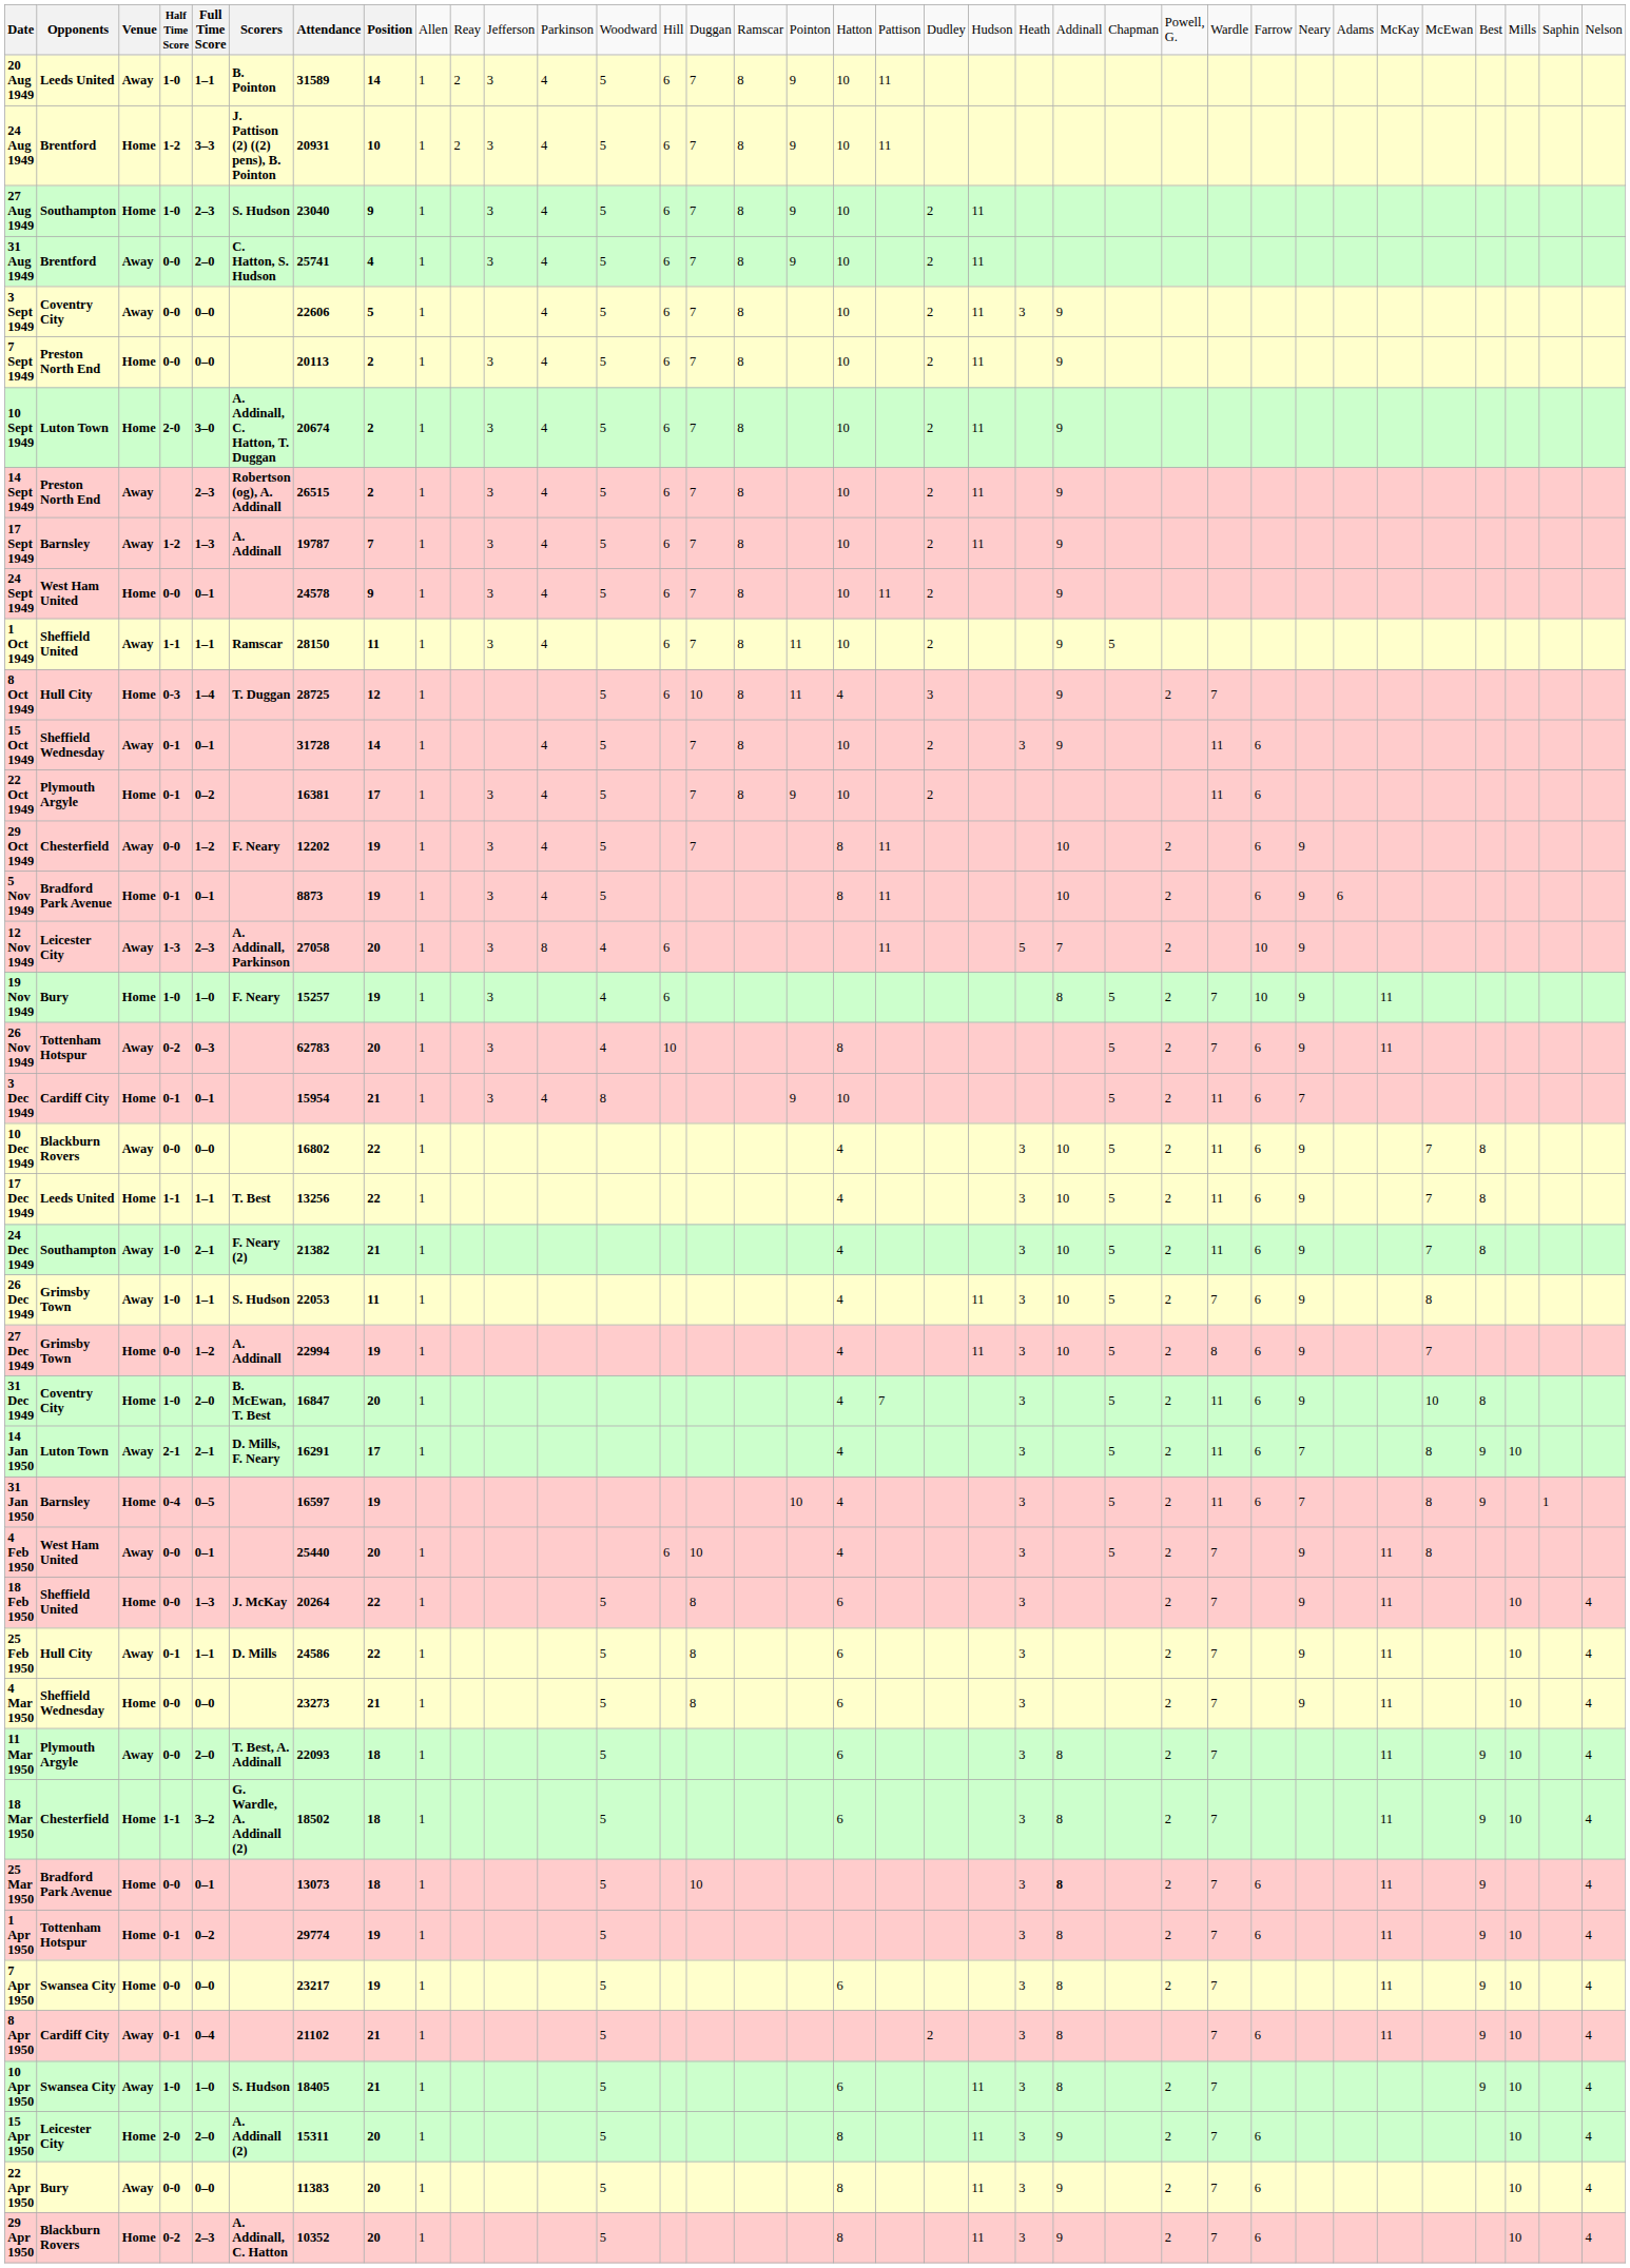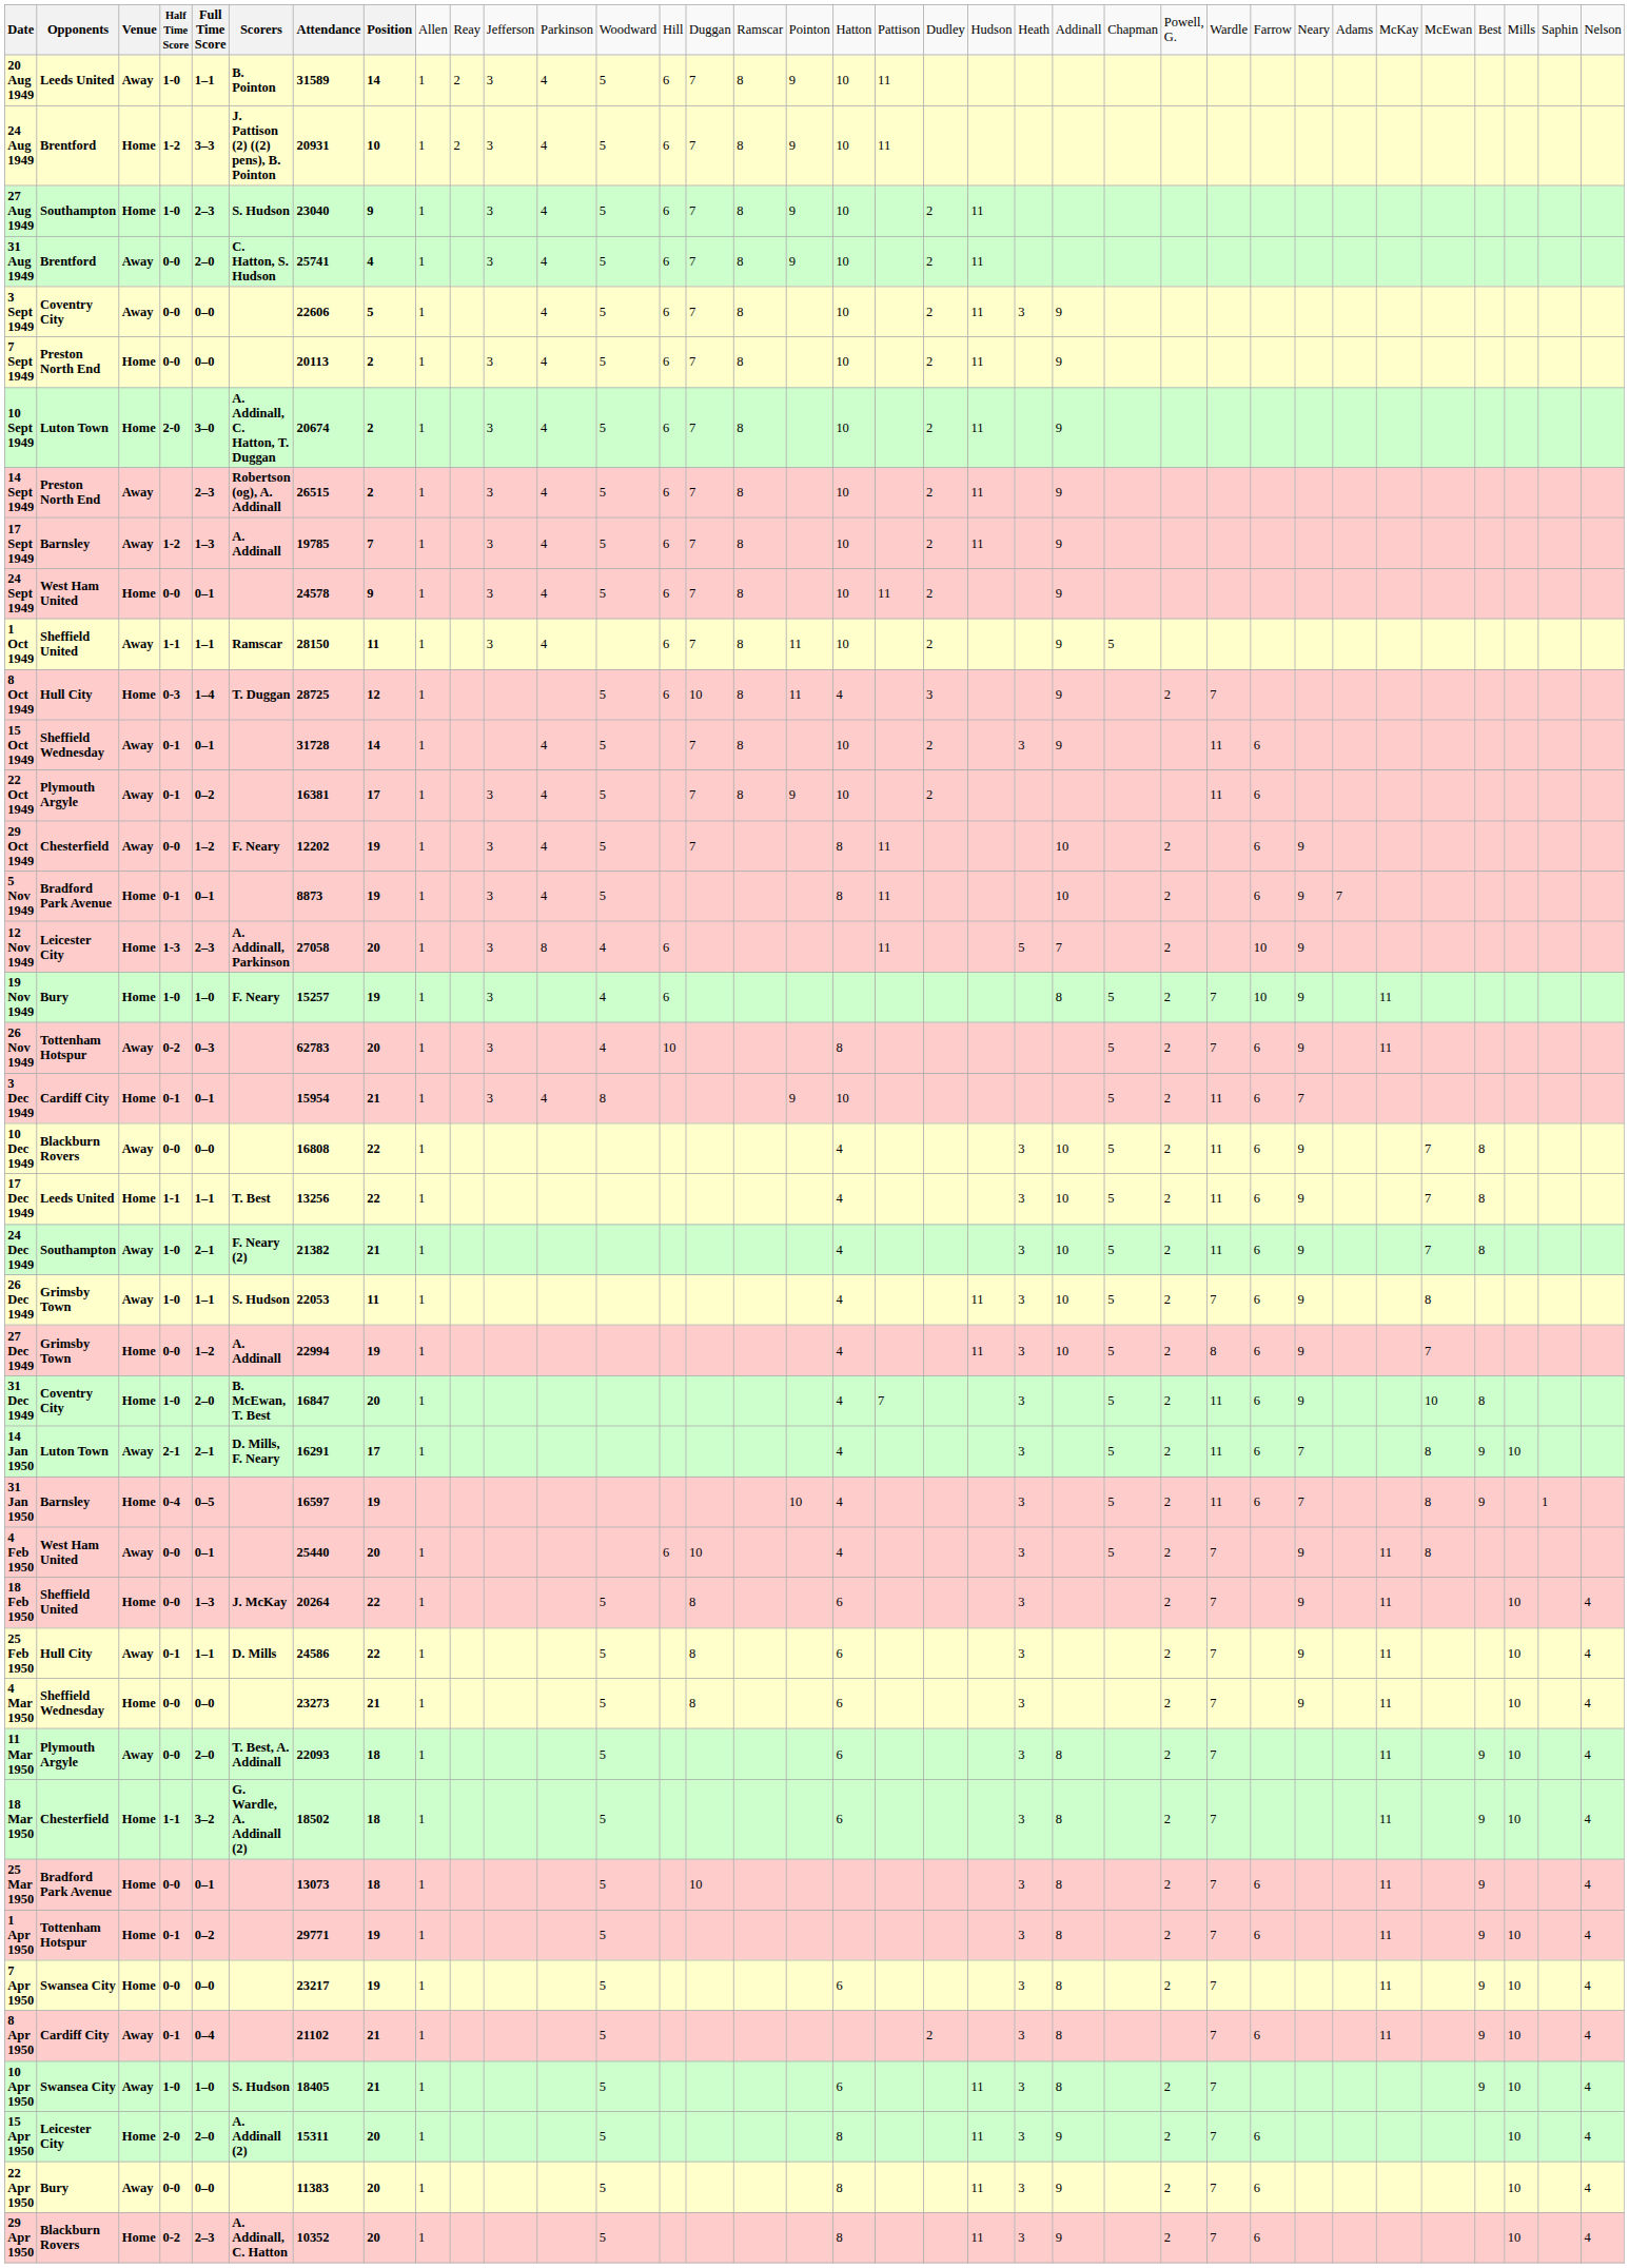17 Sept 1949 | column 7: 19787 -> 19785
22 Oct 1949 | column 3: Home -> Away
5 Nov 1949 | column 29: 6 -> 7
12 Nov 1949 | column 3: Away -> Home
10 Dec 1949 | column 7: 16802 -> 16808
25 Mar 1950 | column 23: bold -> normal
1 Apr 1950 | column 7: 29774 -> 29771
